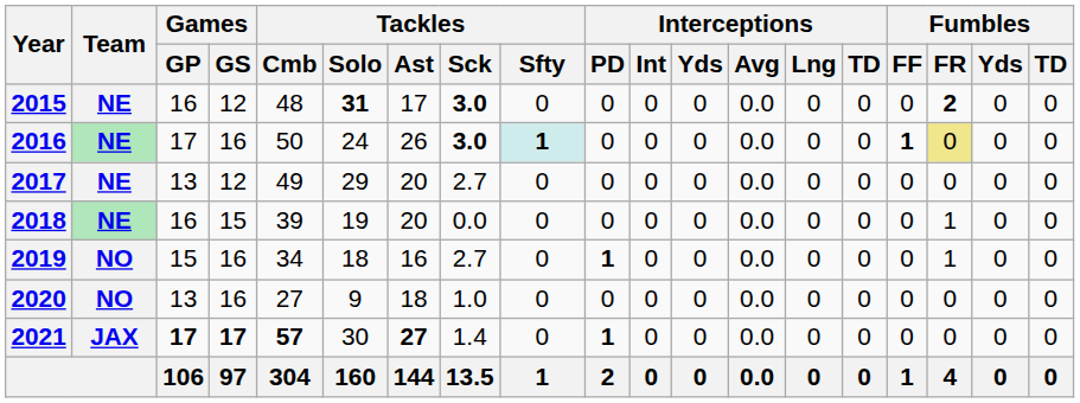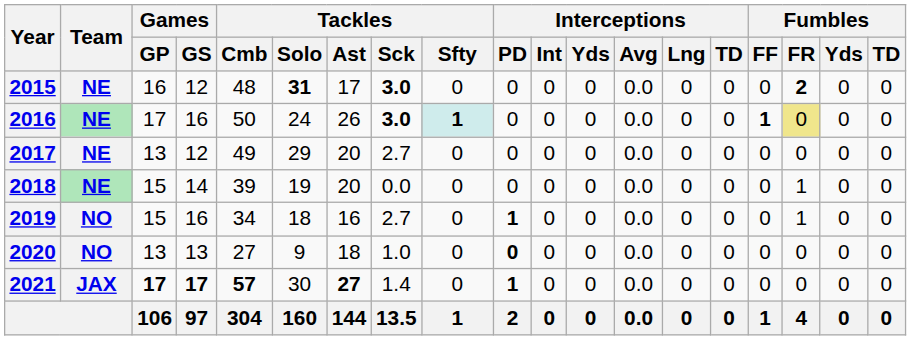2018 | Games / GP: 16 -> 15
2018 | Games / GS: 15 -> 14
2020 | Games / GS: 16 -> 13
2020 | Interceptions / PD: normal -> bold
